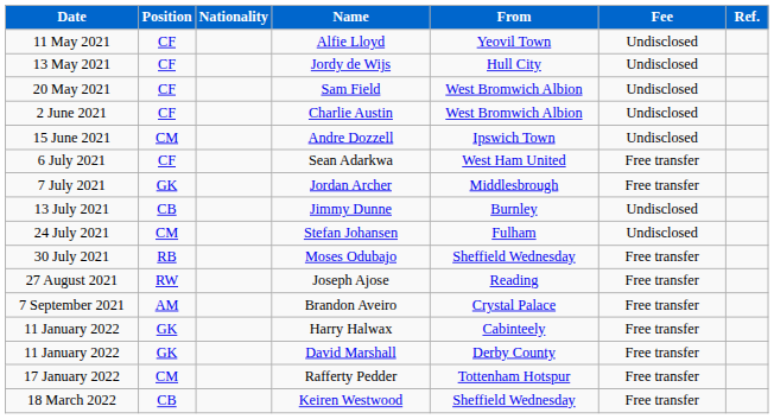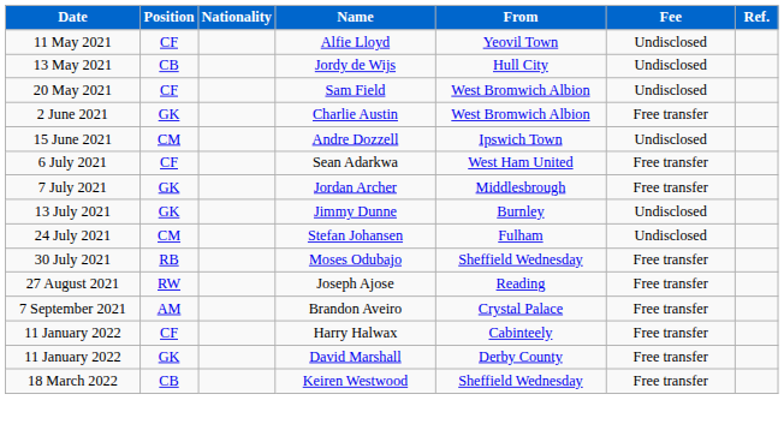Jordy de Wijs | Position: CF -> CB
Charlie Austin | Position: CF -> GK
Charlie Austin | Fee: Undisclosed -> Free transfer
Jimmy Dunne | Position: CB -> GK
Harry Halwax | Position: GK -> CF
- row: 17 January 2022 | CM | Rafferty Pedder | Tottenham Hotspur | Free transfer
